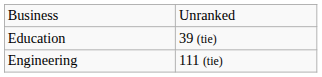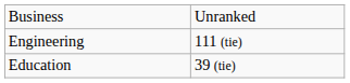rows swapped: Education <-> Engineering
